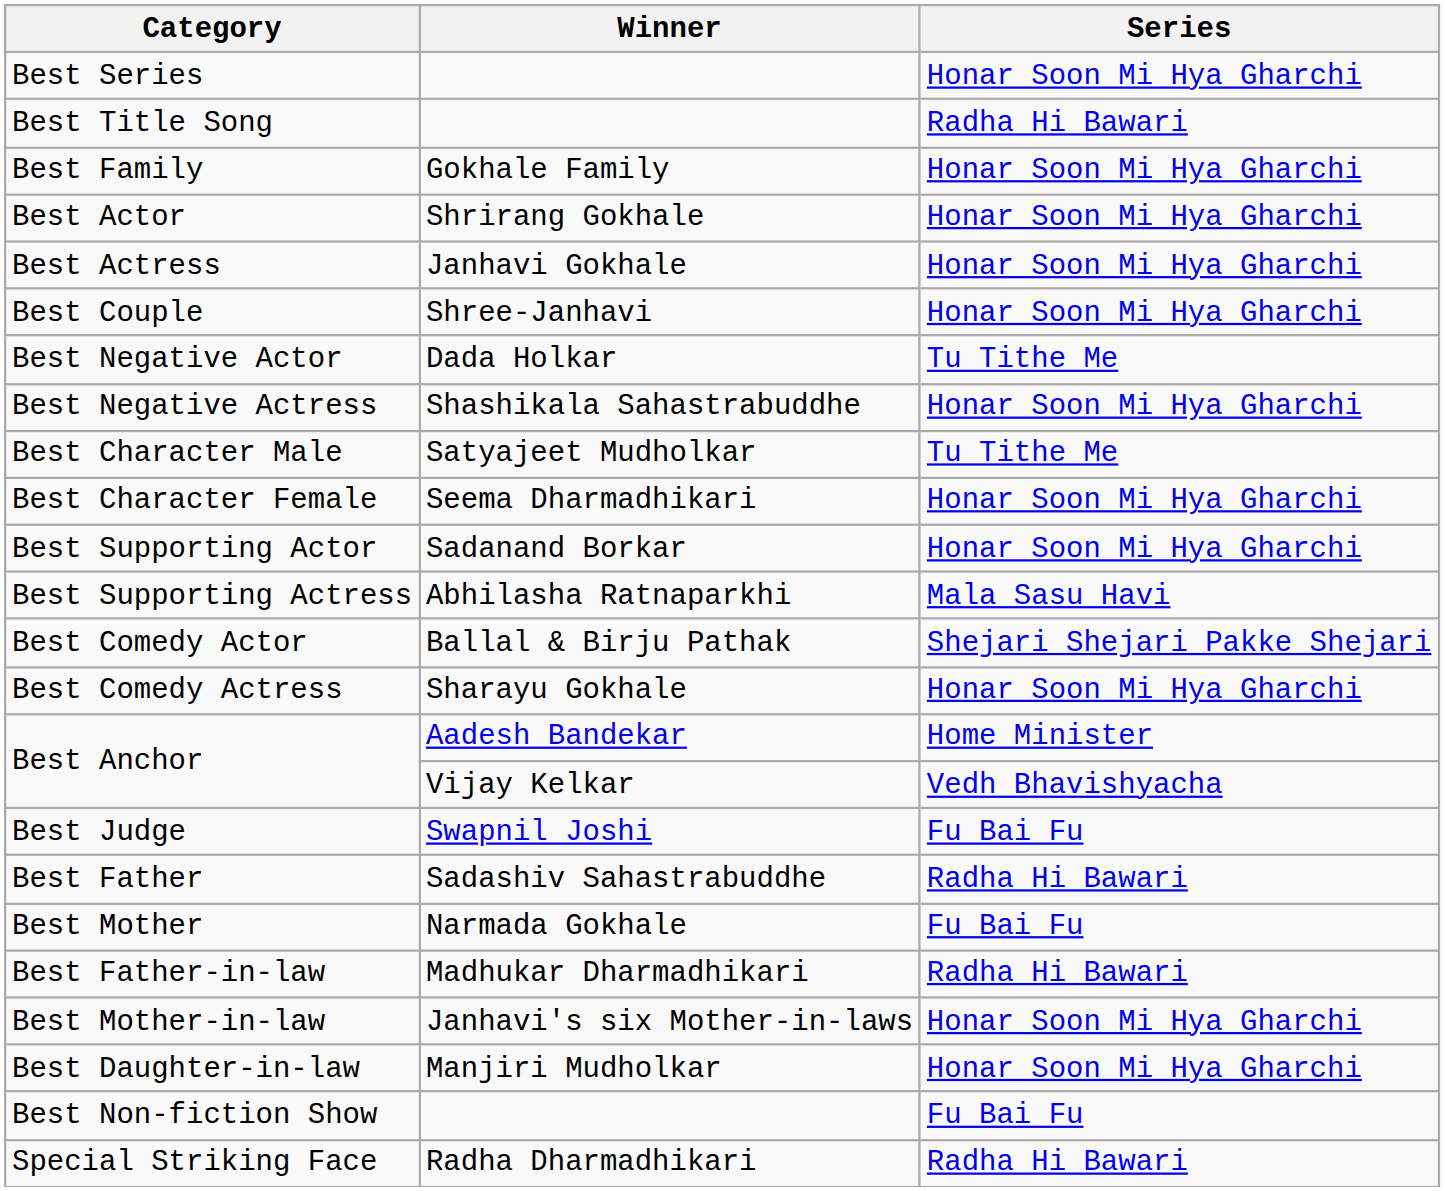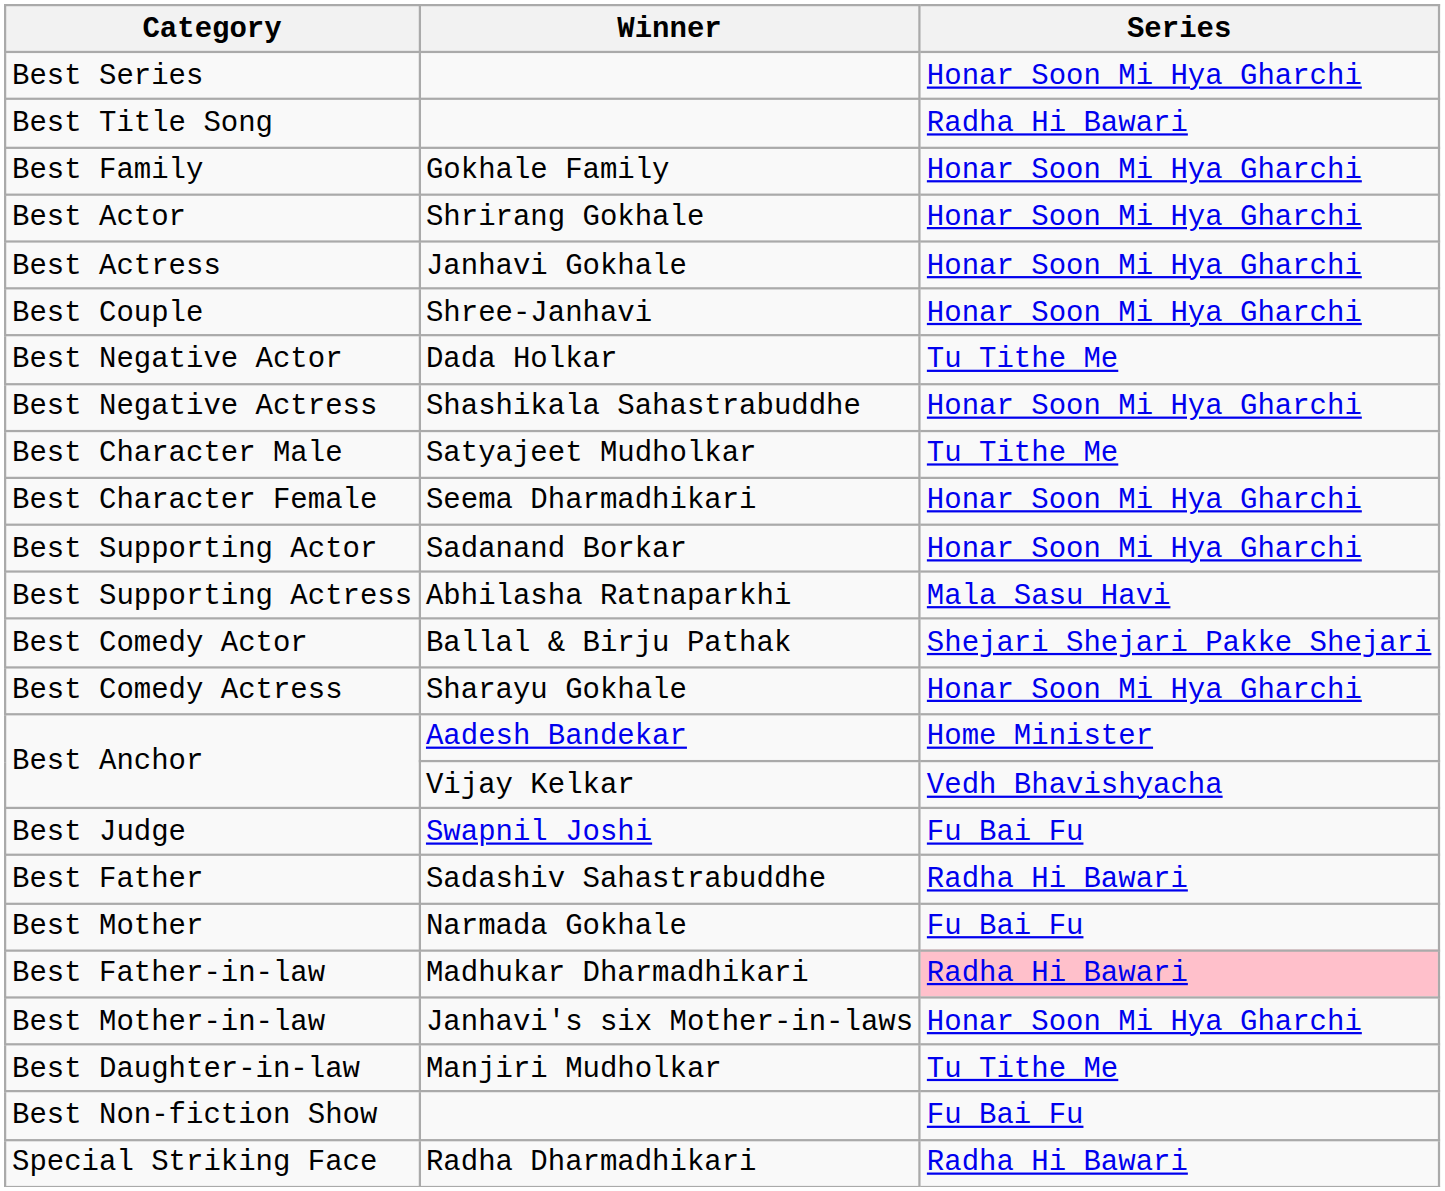Best Father-in-law | Series: no background -> pink background
Best Daughter-in-law | Series: Honar Soon Mi Hya Gharchi -> Tu Tithe Me
